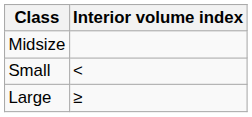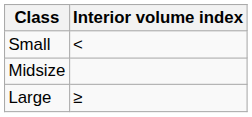rows swapped: Small <-> Midsize
